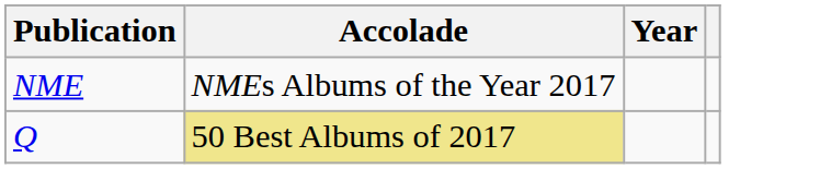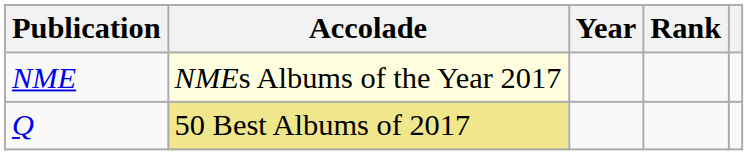+ column: Rank
NME | Accolade: no background -> lightyellow background
